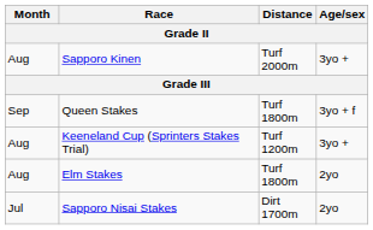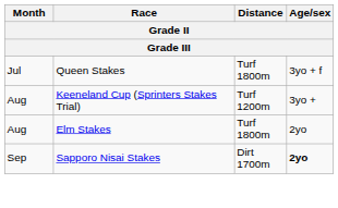- row: Aug | Sapporo Kinen | Turf 2000m | 3yo +
Queen Stakes | Month: Sep -> Jul
Sapporo Nisai Stakes | Month: Jul -> Sep
Sapporo Nisai Stakes | Age/sex: normal -> bold
